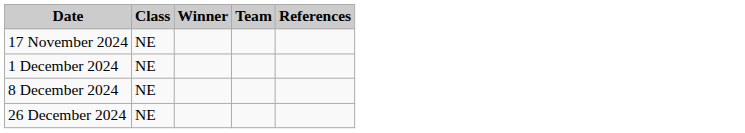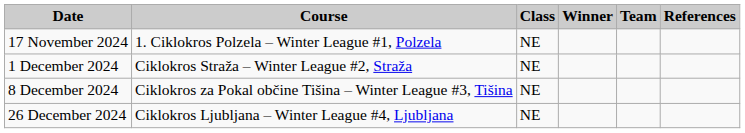+ column: Course | 1. Ciklokros Polzela – Winter League #1, Polzela | Ciklokros Straža – Winter League #2, Straža | Ciklokros za Pokal občine Tišina – Winter League #3, Tišina | Ciklokros Ljubljana – Winter League #4, Ljubljana
